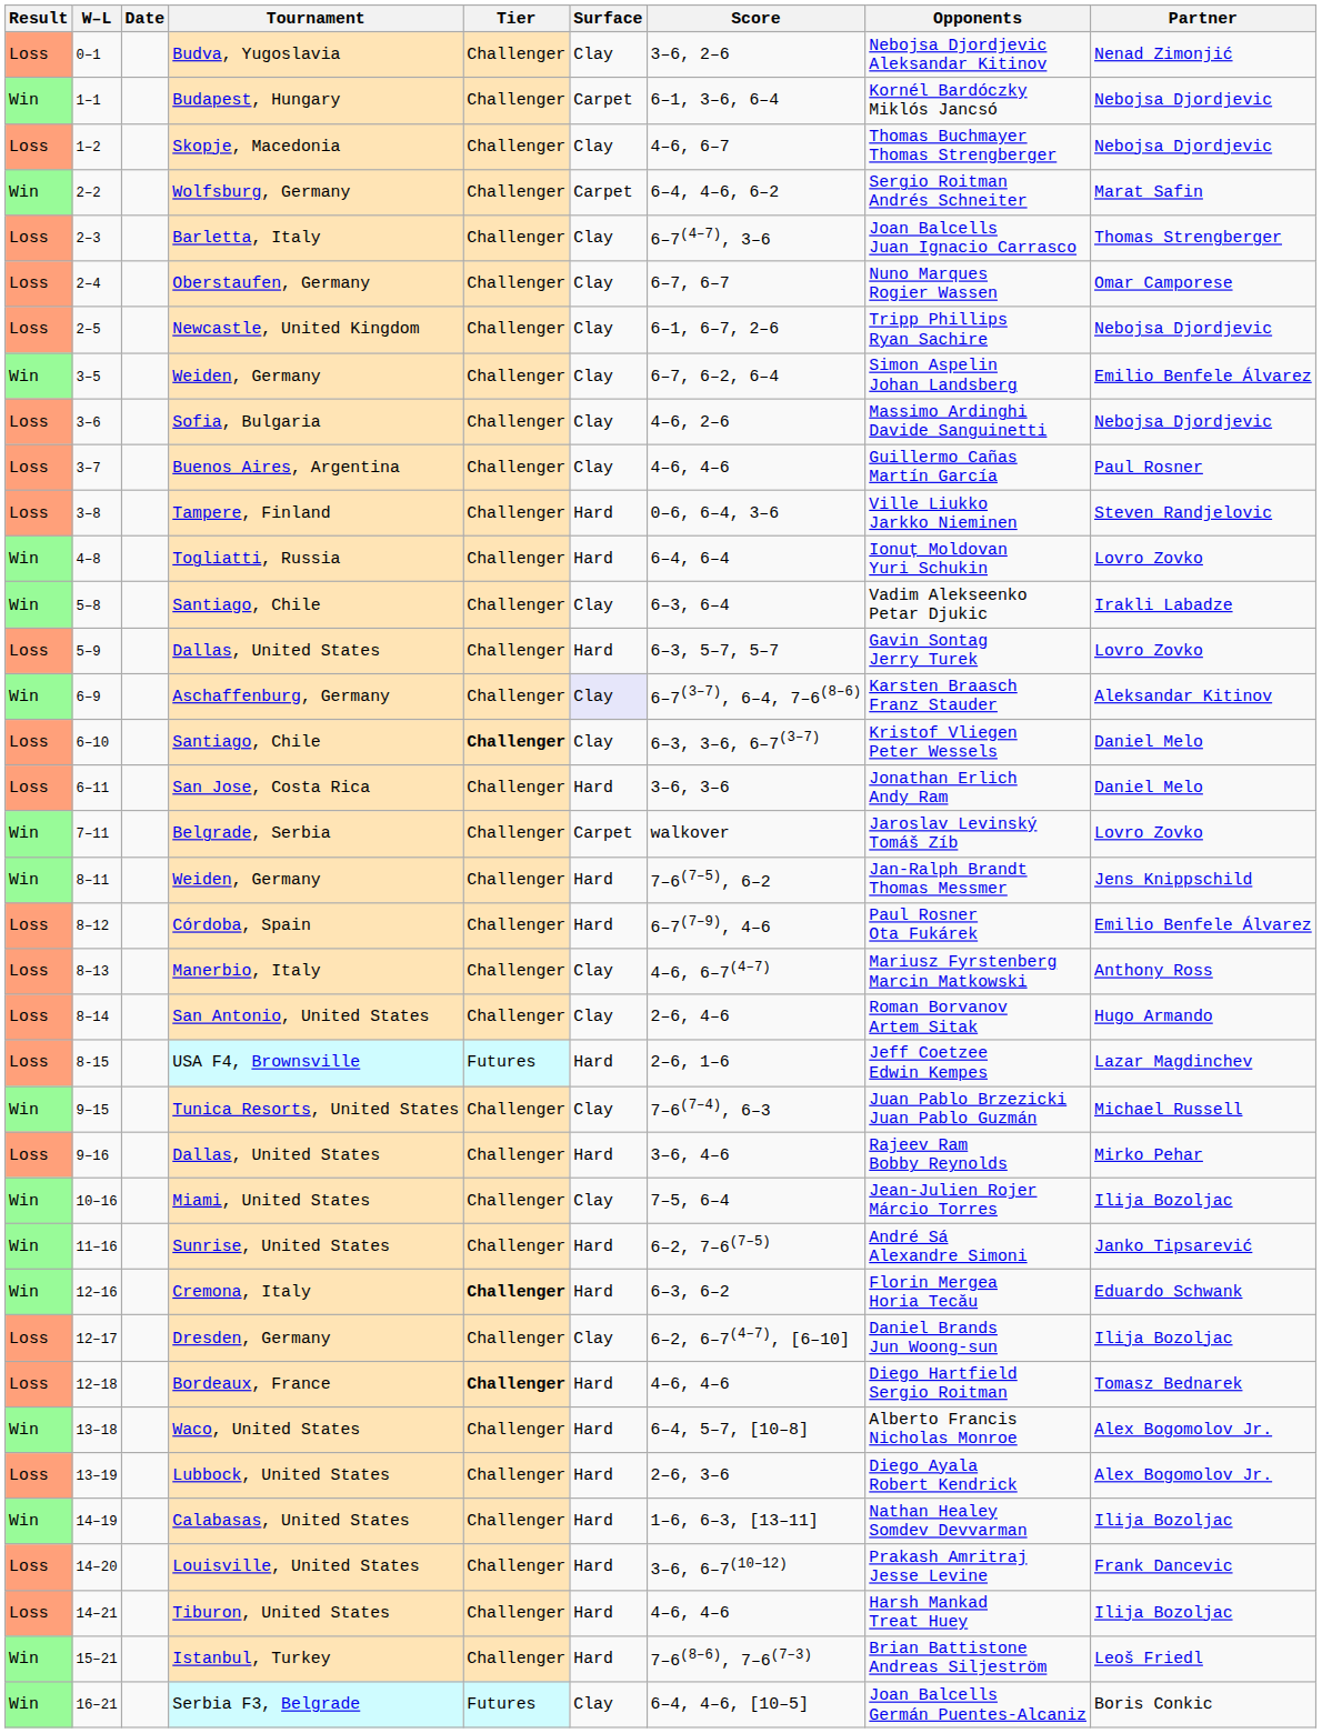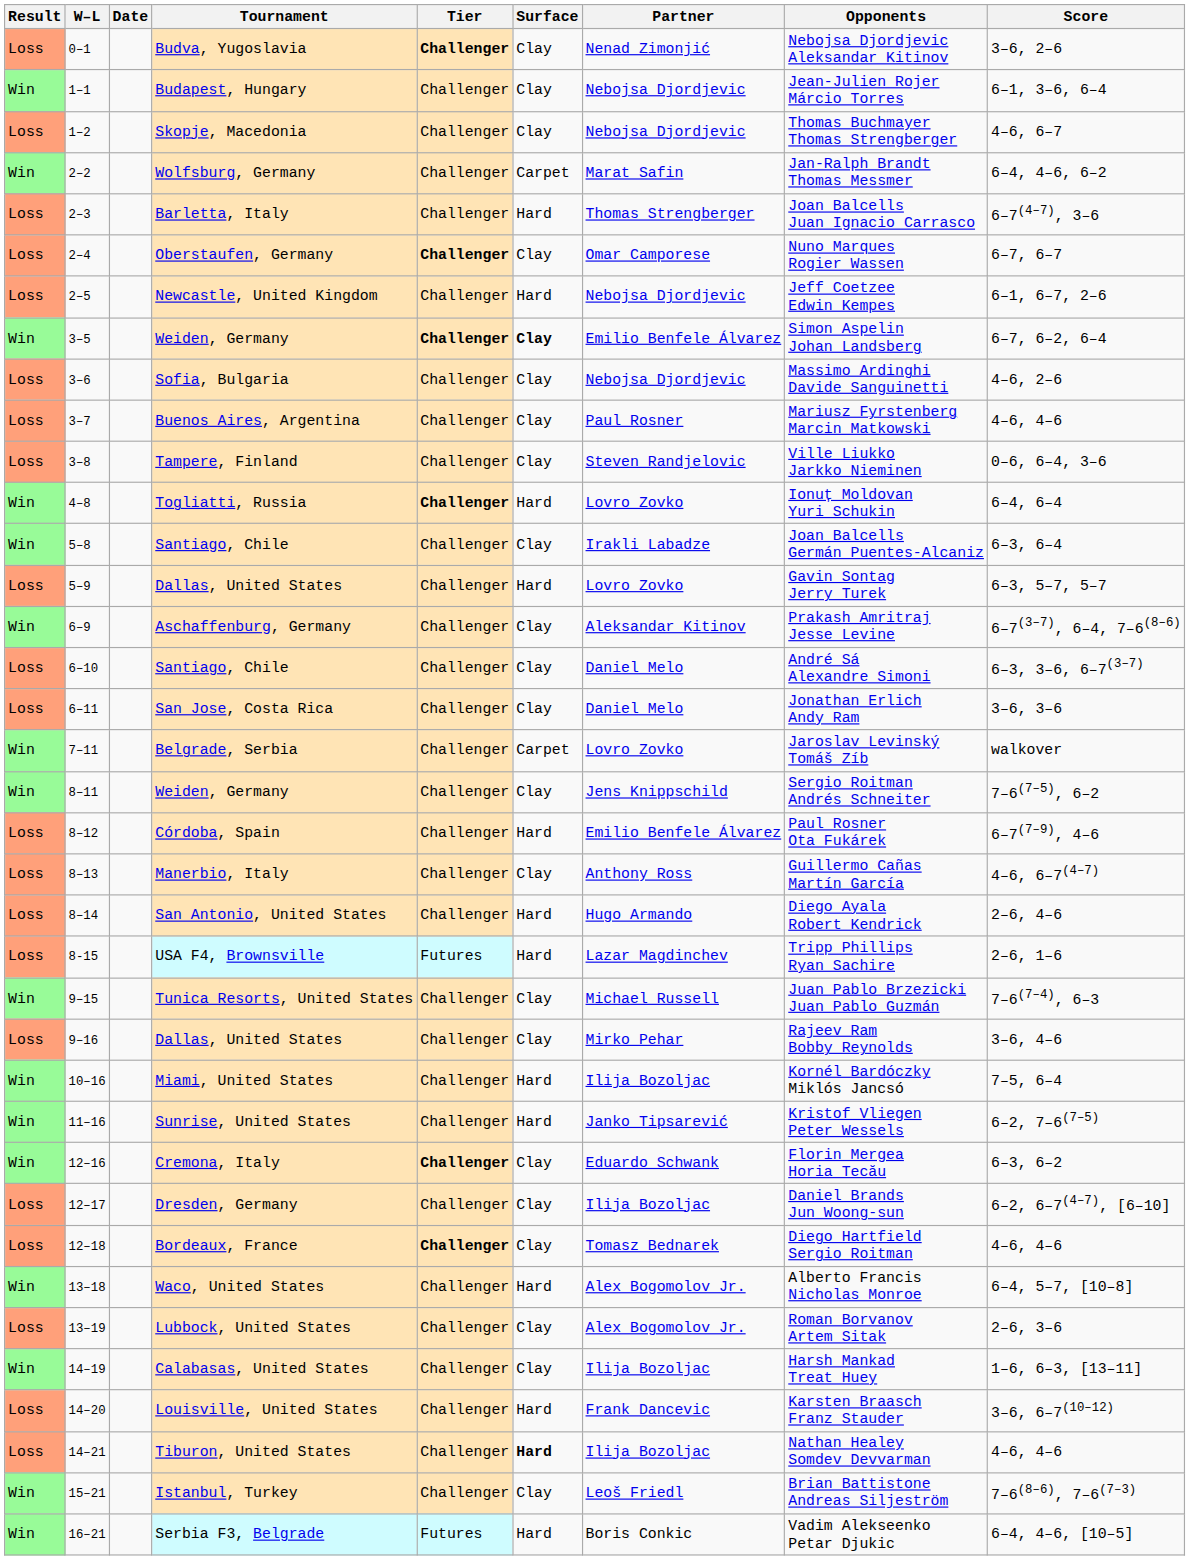columns swapped: Partner <-> Score
Budva, Yugoslavia | Tier: normal -> bold
Budapest, Hungary | Surface: Carpet -> Clay
Budapest, Hungary | Opponents: Kornél Bardóczky Miklós Jancsó -> Jean-Julien Rojer Márcio Torres
Wolfsburg, Germany | Opponents: Sergio Roitman Andrés Schneiter -> Jan-Ralph Brandt Thomas Messmer
Barletta, Italy | Surface: Clay -> Hard
Oberstaufen, Germany | Tier: normal -> bold
Newcastle, United Kingdom | Surface: Clay -> Hard
Newcastle, United Kingdom | Opponents: Tripp Phillips Ryan Sachire -> Jeff Coetzee Edwin Kempes
3–5 / Weiden, Germany | Tier: normal -> bold
3–5 / Weiden, Germany | Surface: normal -> bold
Buenos Aires, Argentina | Opponents: Guillermo Cañas Martín García -> Mariusz Fyrstenberg Marcin Matkowski
Tampere, Finland | Surface: Hard -> Clay
Togliatti, Russia | Tier: normal -> bold
5–8 / Santiago, Chile | Opponents: Vadim Alekseenko Petar Djukic -> Joan Balcells Germán Puentes-Alcaniz
Aschaffenburg, Germany | Surface: lavender background -> no background
Aschaffenburg, Germany | Opponents: Karsten Braasch Franz Stauder -> Prakash Amritraj Jesse Levine
6–10 / Santiago, Chile | Tier: bold -> normal
6–10 / Santiago, Chile | Opponents: Kristof Vliegen Peter Wessels -> André Sá Alexandre Simoni
San Jose, Costa Rica | Surface: Hard -> Clay
8–11 / Weiden, Germany | Surface: Hard -> Clay
8–11 / Weiden, Germany | Opponents: Jan-Ralph Brandt Thomas Messmer -> Sergio Roitman Andrés Schneiter
Manerbio, Italy | Opponents: Mariusz Fyrstenberg Marcin Matkowski -> Guillermo Cañas Martín García
San Antonio, United States | Surface: Clay -> Hard
San Antonio, United States | Opponents: Roman Borvanov Artem Sitak -> Diego Ayala Robert Kendrick
USA F4, Brownsville | Opponents: Jeff Coetzee Edwin Kempes -> Tripp Phillips Ryan Sachire
9–16 / Dallas, United States | Surface: Hard -> Clay
Miami, United States | Surface: Clay -> Hard
Miami, United States | Opponents: Jean-Julien Rojer Márcio Torres -> Kornél Bardóczky Miklós Jancsó
Sunrise, United States | Opponents: André Sá Alexandre Simoni -> Kristof Vliegen Peter Wessels
Cremona, Italy | Surface: Hard -> Clay
Bordeaux, France | Surface: Hard -> Clay
Lubbock, United States | Surface: Hard -> Clay
Lubbock, United States | Opponents: Diego Ayala Robert Kendrick -> Roman Borvanov Artem Sitak
Calabasas, United States | Surface: Hard -> Clay
Calabasas, United States | Opponents: Nathan Healey Somdev Devvarman -> Harsh Mankad Treat Huey
Louisville, United States | Opponents: Prakash Amritraj Jesse Levine -> Karsten Braasch Franz Stauder
Tiburon, United States | Surface: normal -> bold
Tiburon, United States | Opponents: Harsh Mankad Treat Huey -> Nathan Healey Somdev Devvarman
Istanbul, Turkey | Surface: Hard -> Clay
Serbia F3, Belgrade | Surface: Clay -> Hard
Serbia F3, Belgrade | Opponents: Joan Balcells Germán Puentes-Alcaniz -> Vadim Alekseenko Petar Djukic
